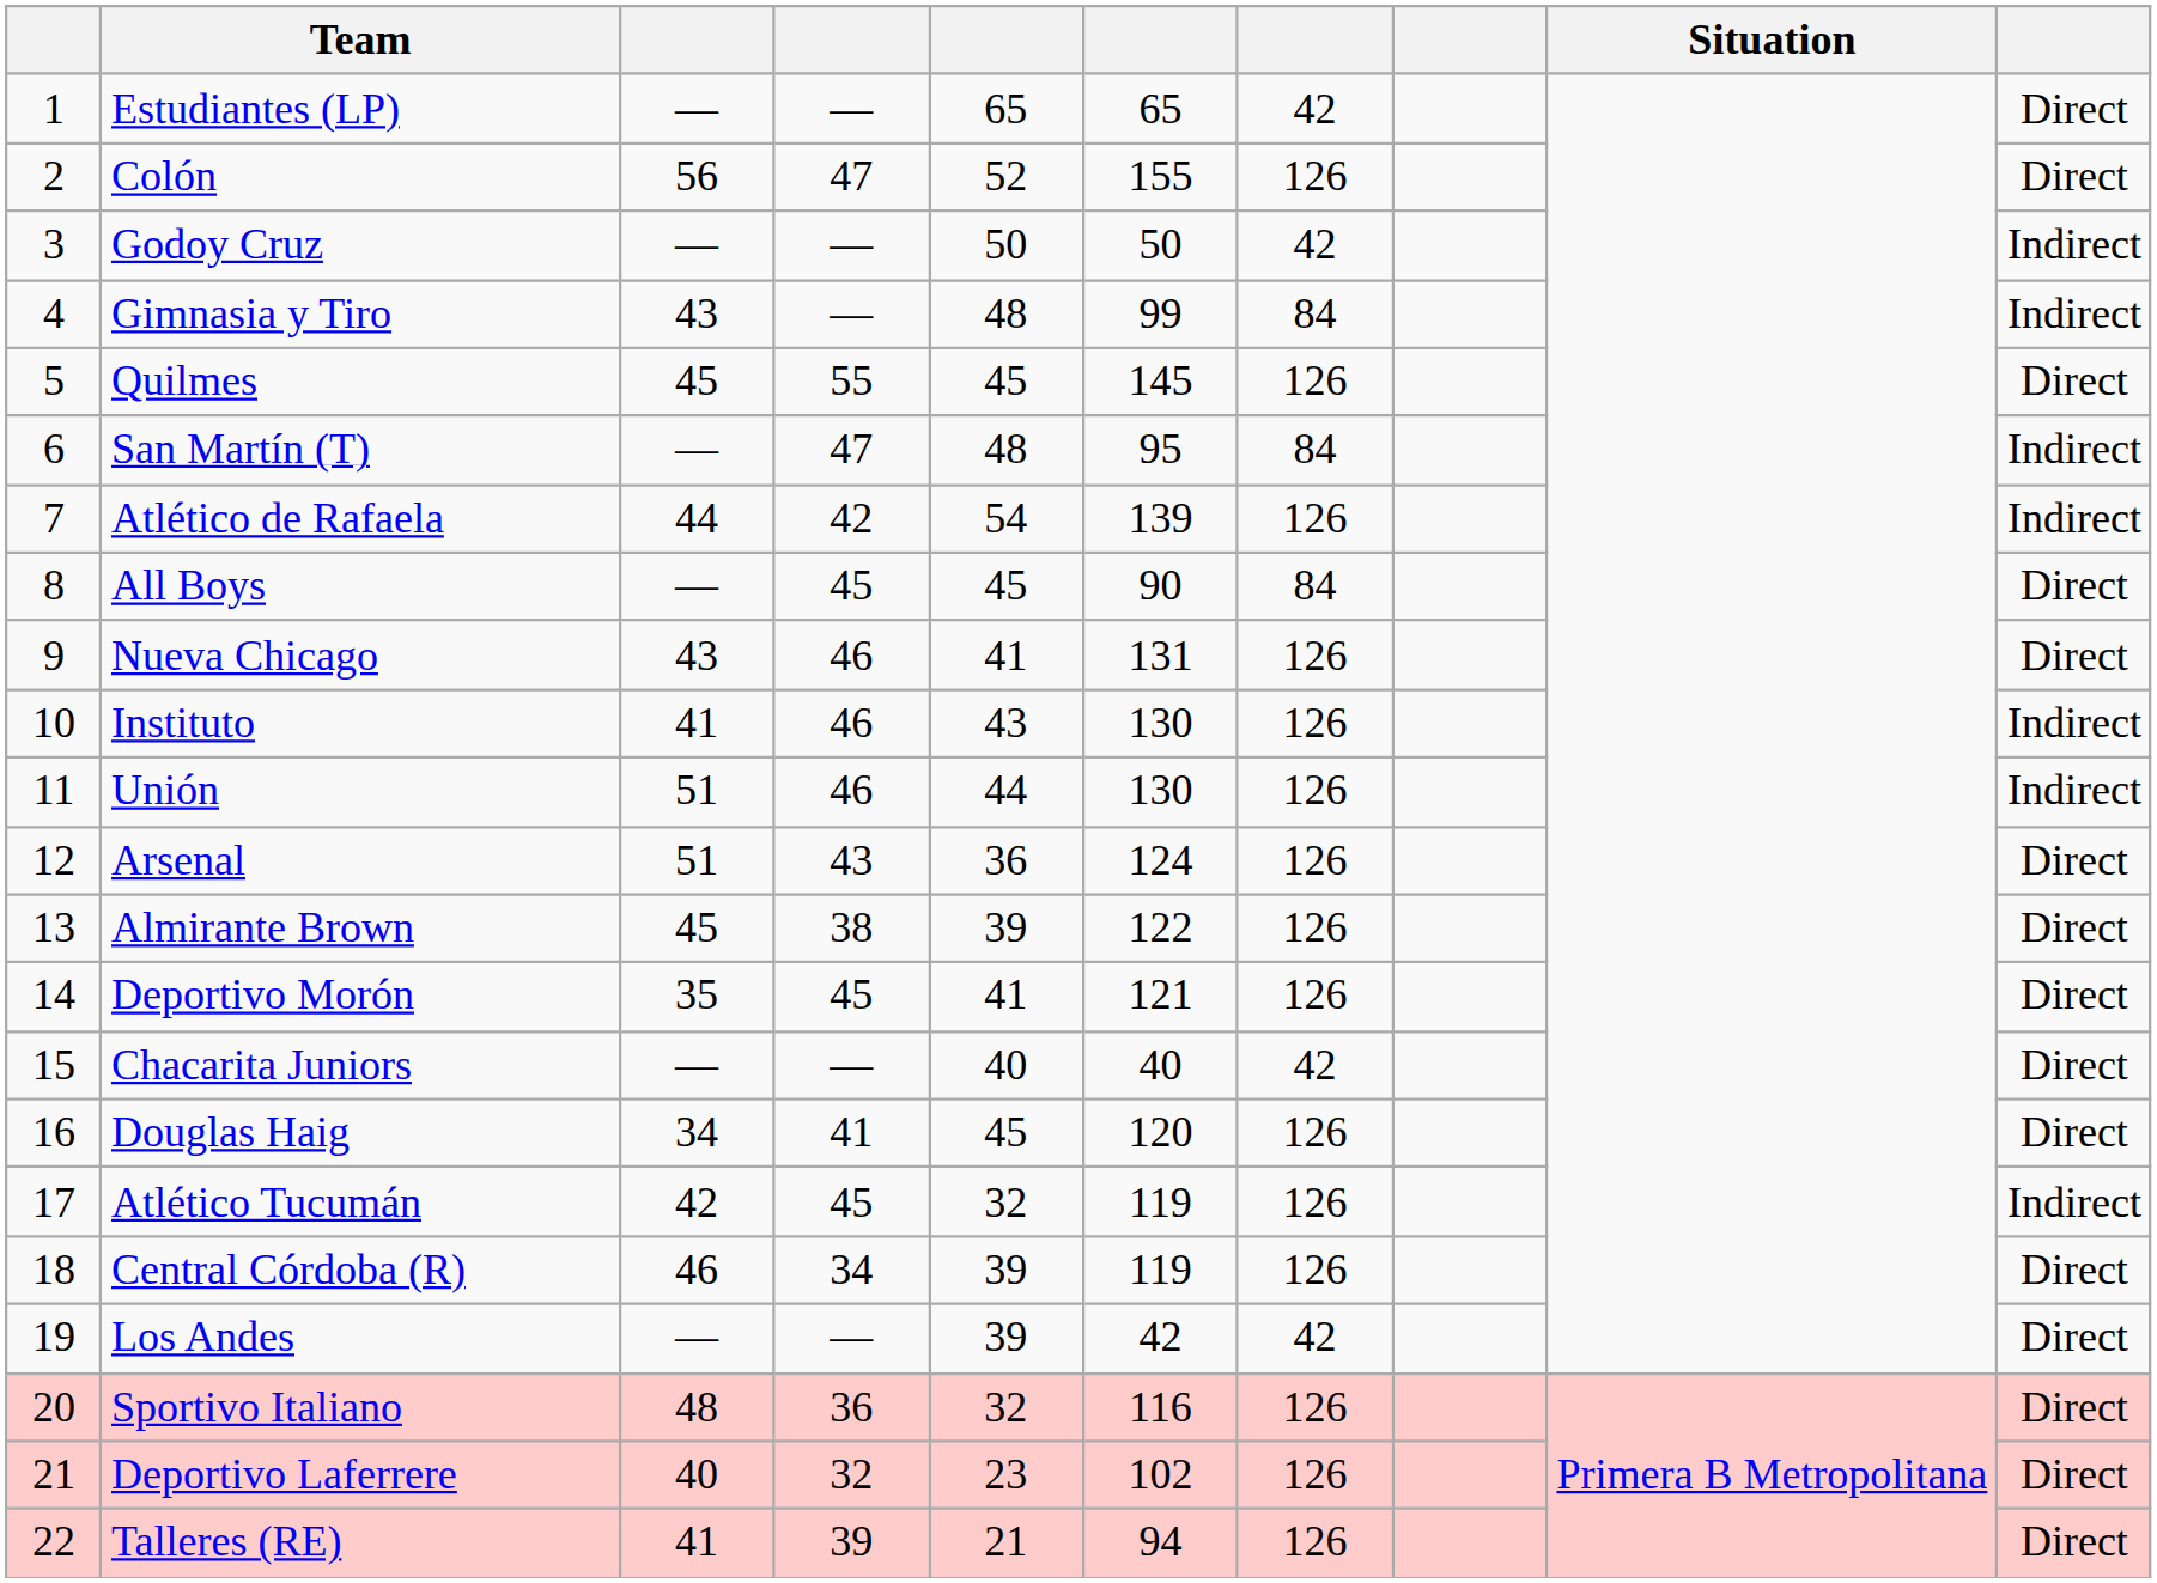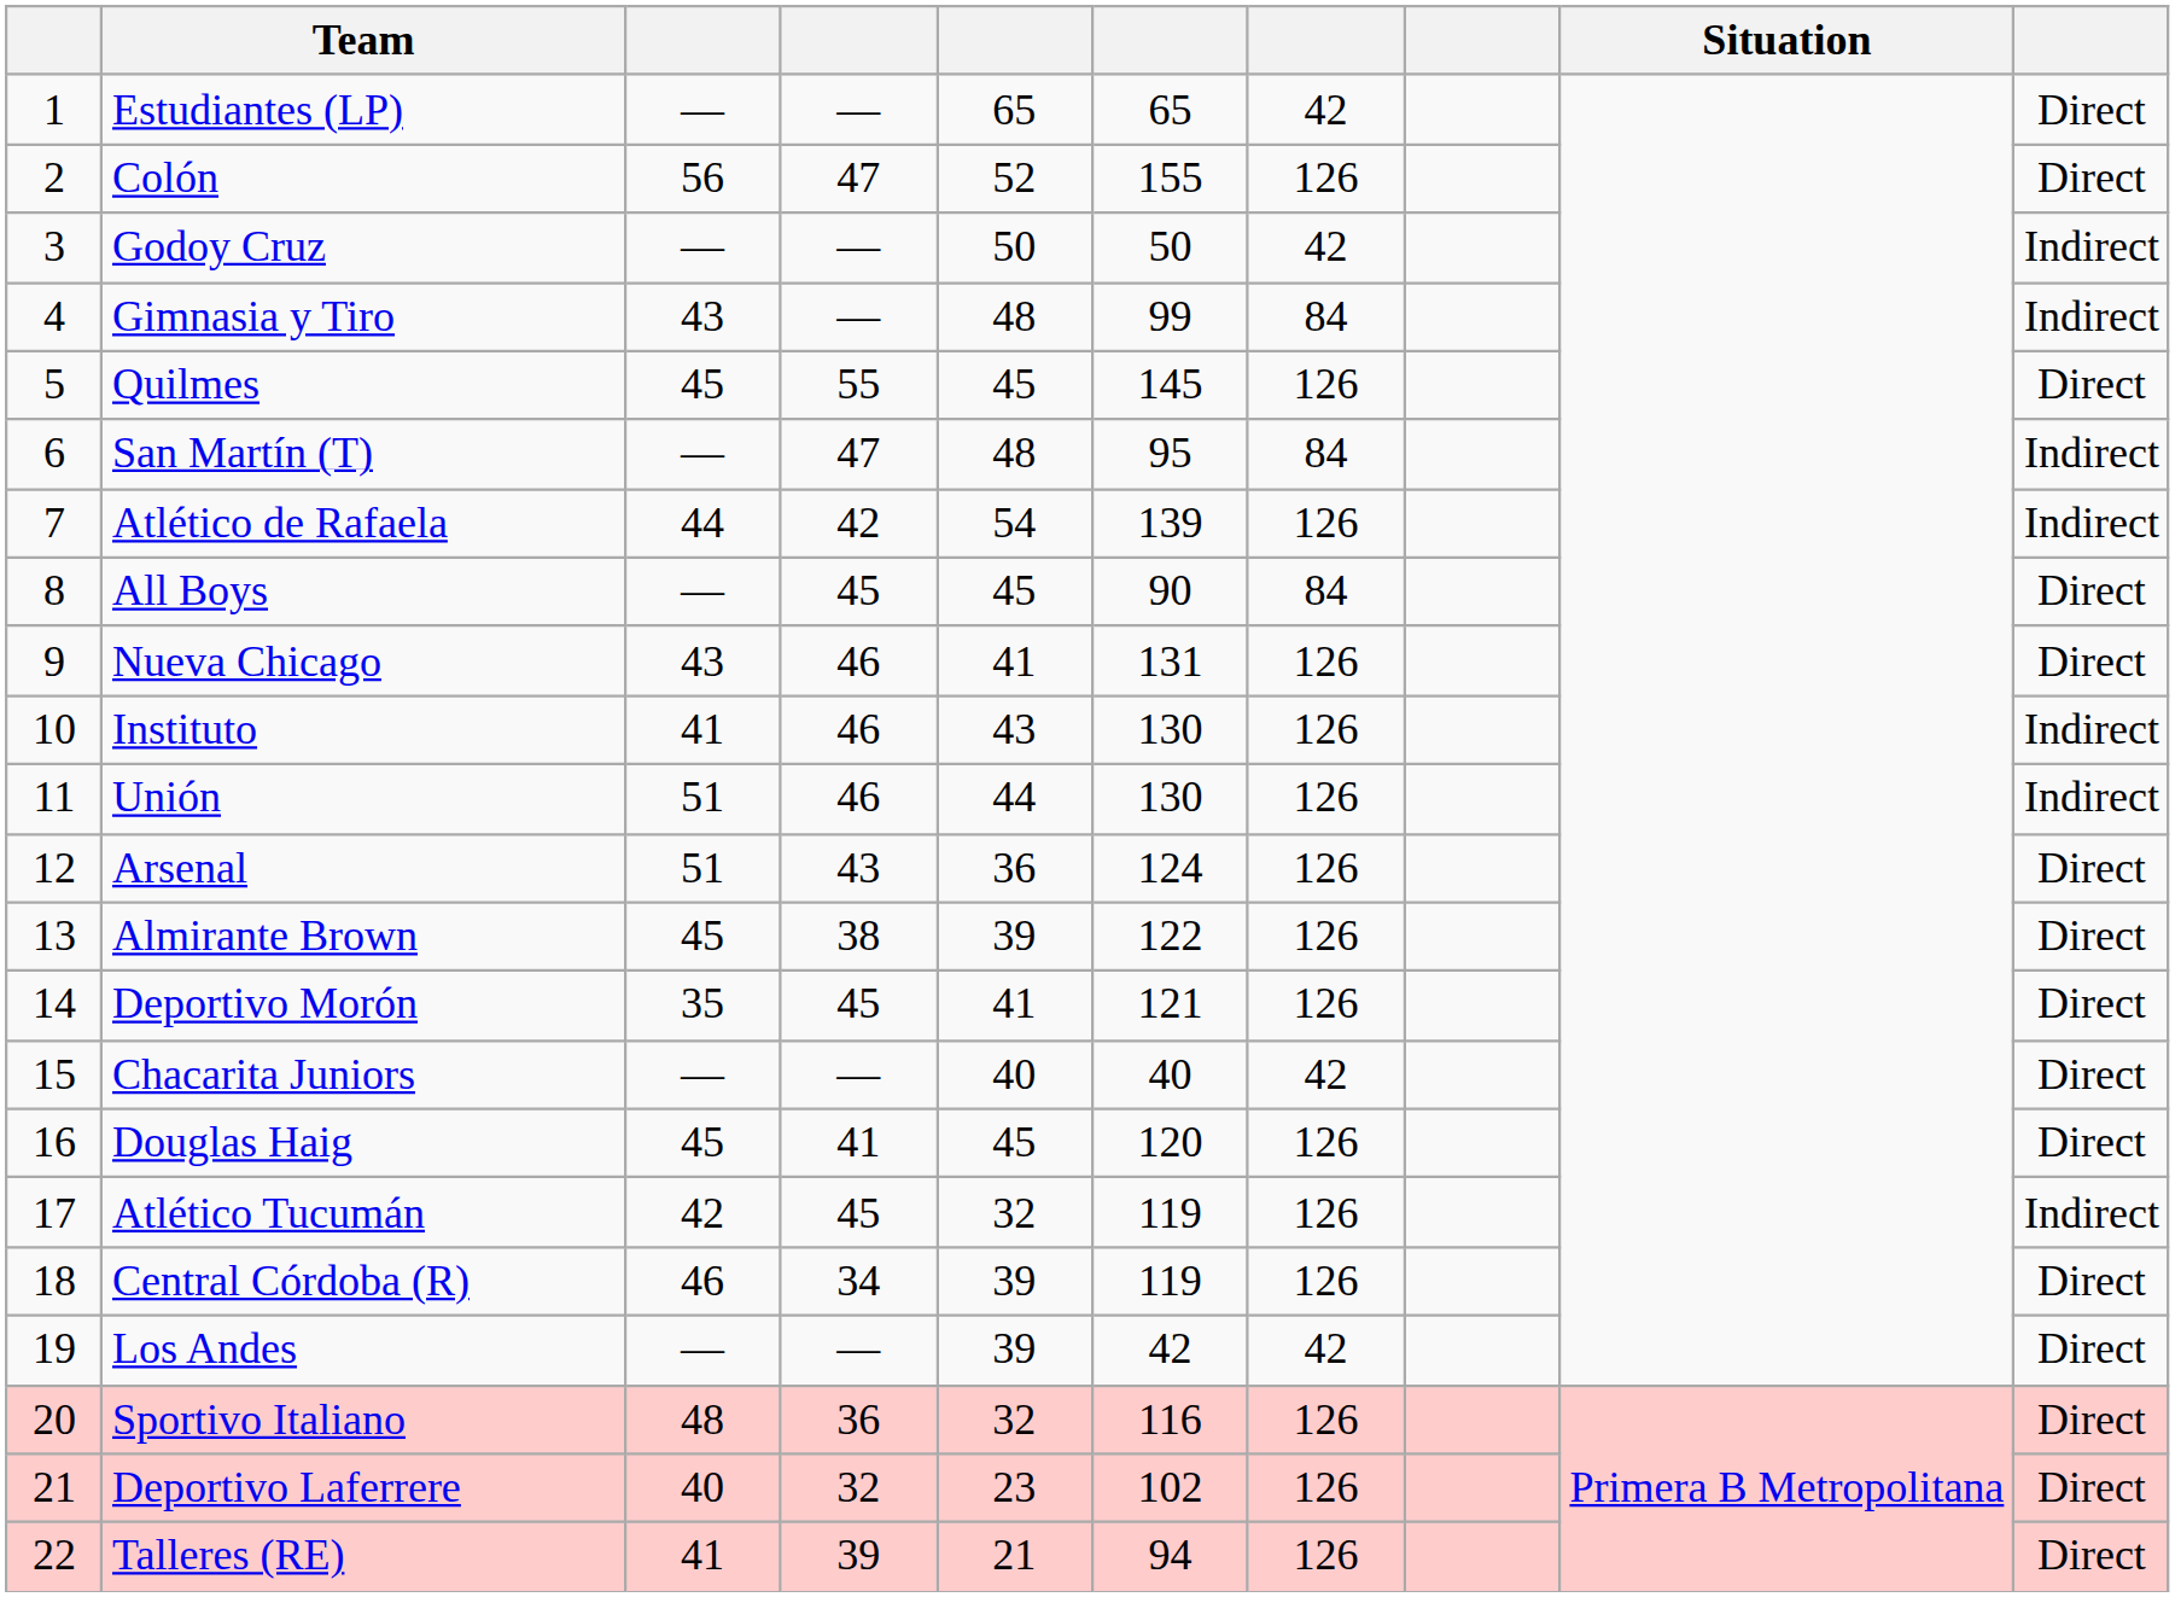Douglas Haig | column 3: 34 -> 45
